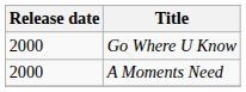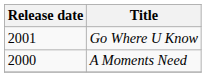Go Where U Know | Release date: 2000 -> 2001
